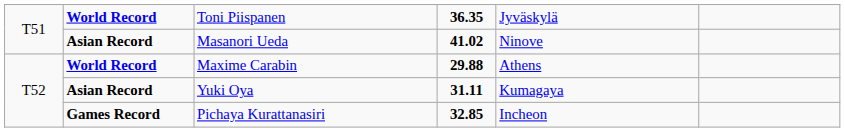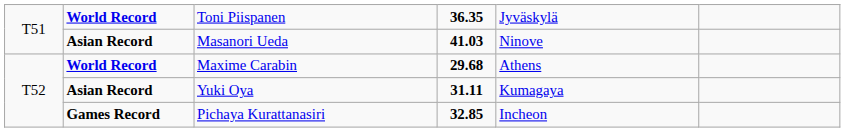Masanori Ueda | column 4: 41.02 -> 41.03
Maxime Carabin | column 4: 29.88 -> 29.68
